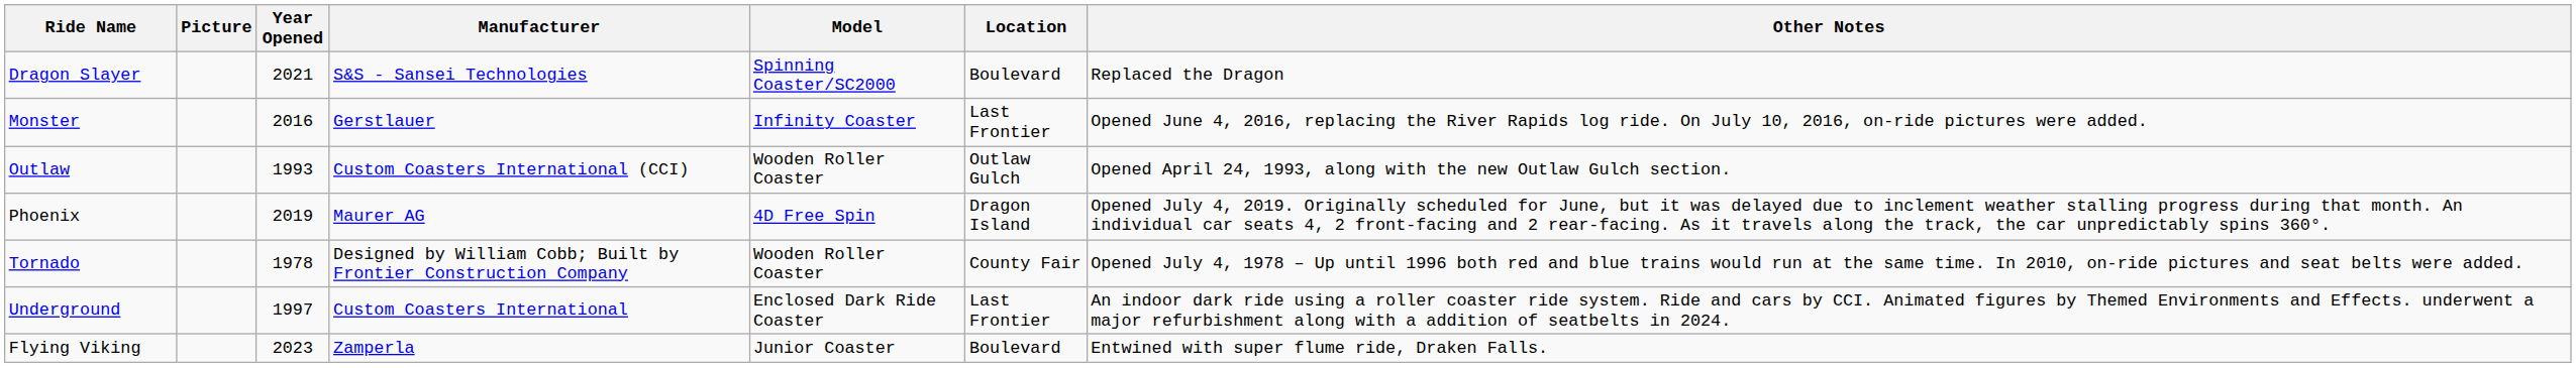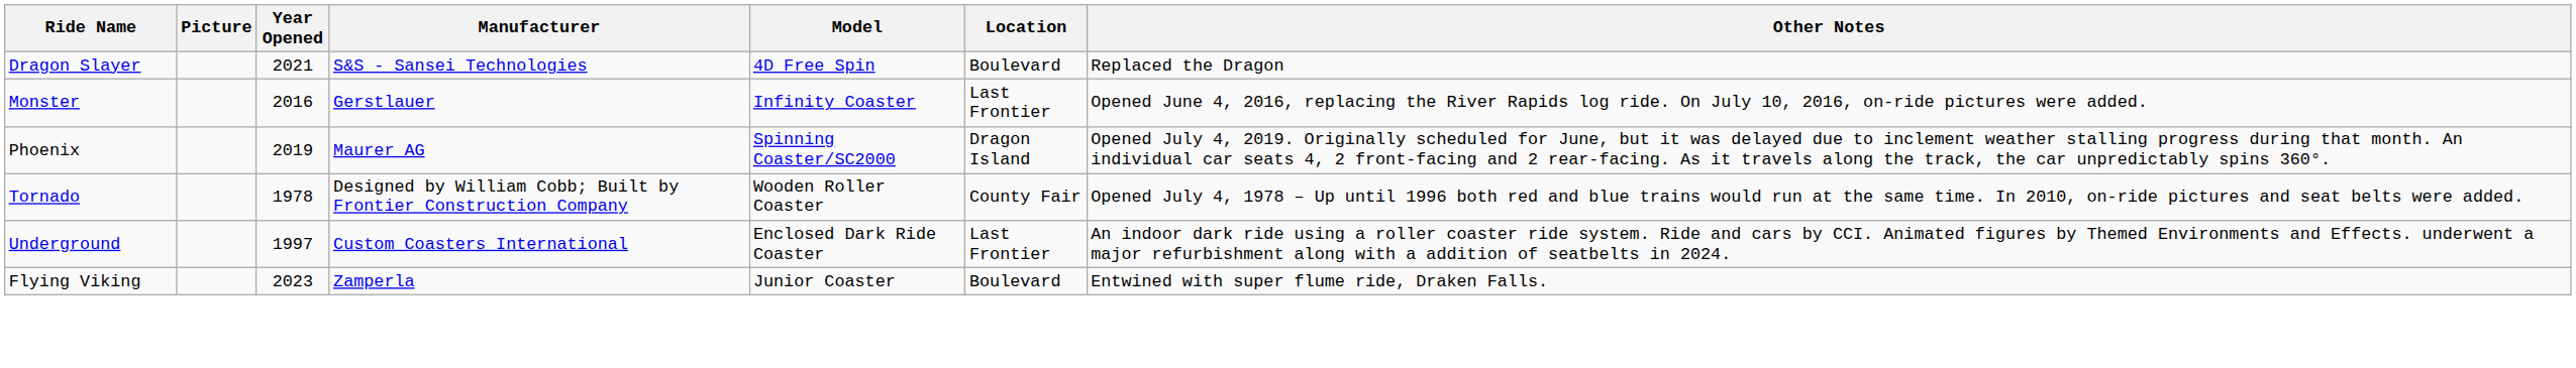Dragon Slayer | Model: Spinning Coaster/SC2000 -> 4D Free Spin
- row: Outlaw | 1993 | Custom Coasters International (CCI) | Wooden Roller Coaster | Outlaw Gulch | Opened April 24, 1993, along with the new Outlaw Gulch section.
Phoenix | Model: 4D Free Spin -> Spinning Coaster/SC2000
